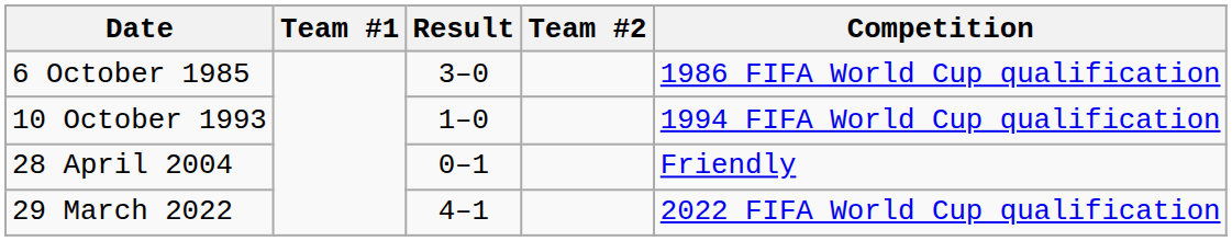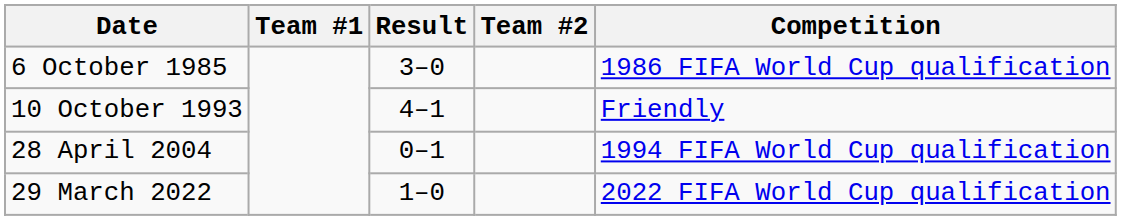10 October 1993 | Result: 1–0 -> 4–1
10 October 1993 | Competition: 1994 FIFA World Cup qualification -> Friendly
28 April 2004 | Competition: Friendly -> 1994 FIFA World Cup qualification
29 March 2022 | Result: 4–1 -> 1–0
